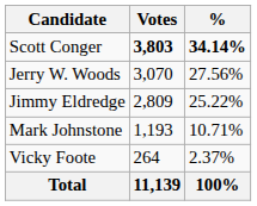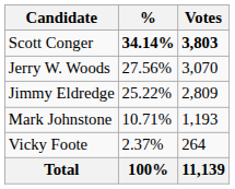columns swapped: Votes <-> %
